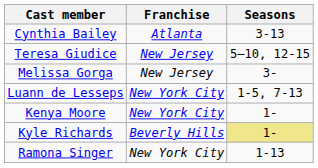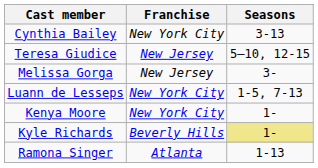Cynthia Bailey | Franchise: Atlanta -> New York City
Ramona Singer | Franchise: New York City -> Atlanta
